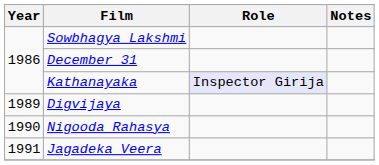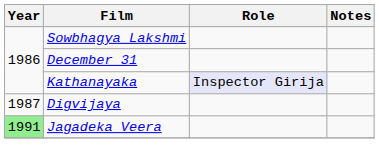Digvijaya | Year: 1989 -> 1987
- row: 1990 | Nigooda Rahasya
Jagadeka Veera | Year: no background -> lightgreen background
